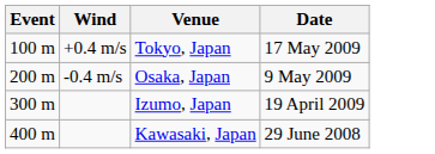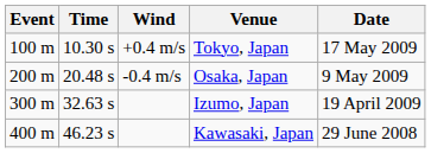+ column: Time | 10.30 s | 20.48 s | 32.63 s | 46.23 s
